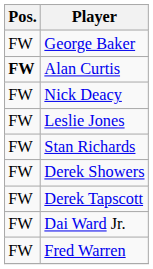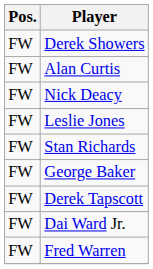rows swapped: George Baker <-> Derek Showers
Alan Curtis | Pos.: bold -> normal
